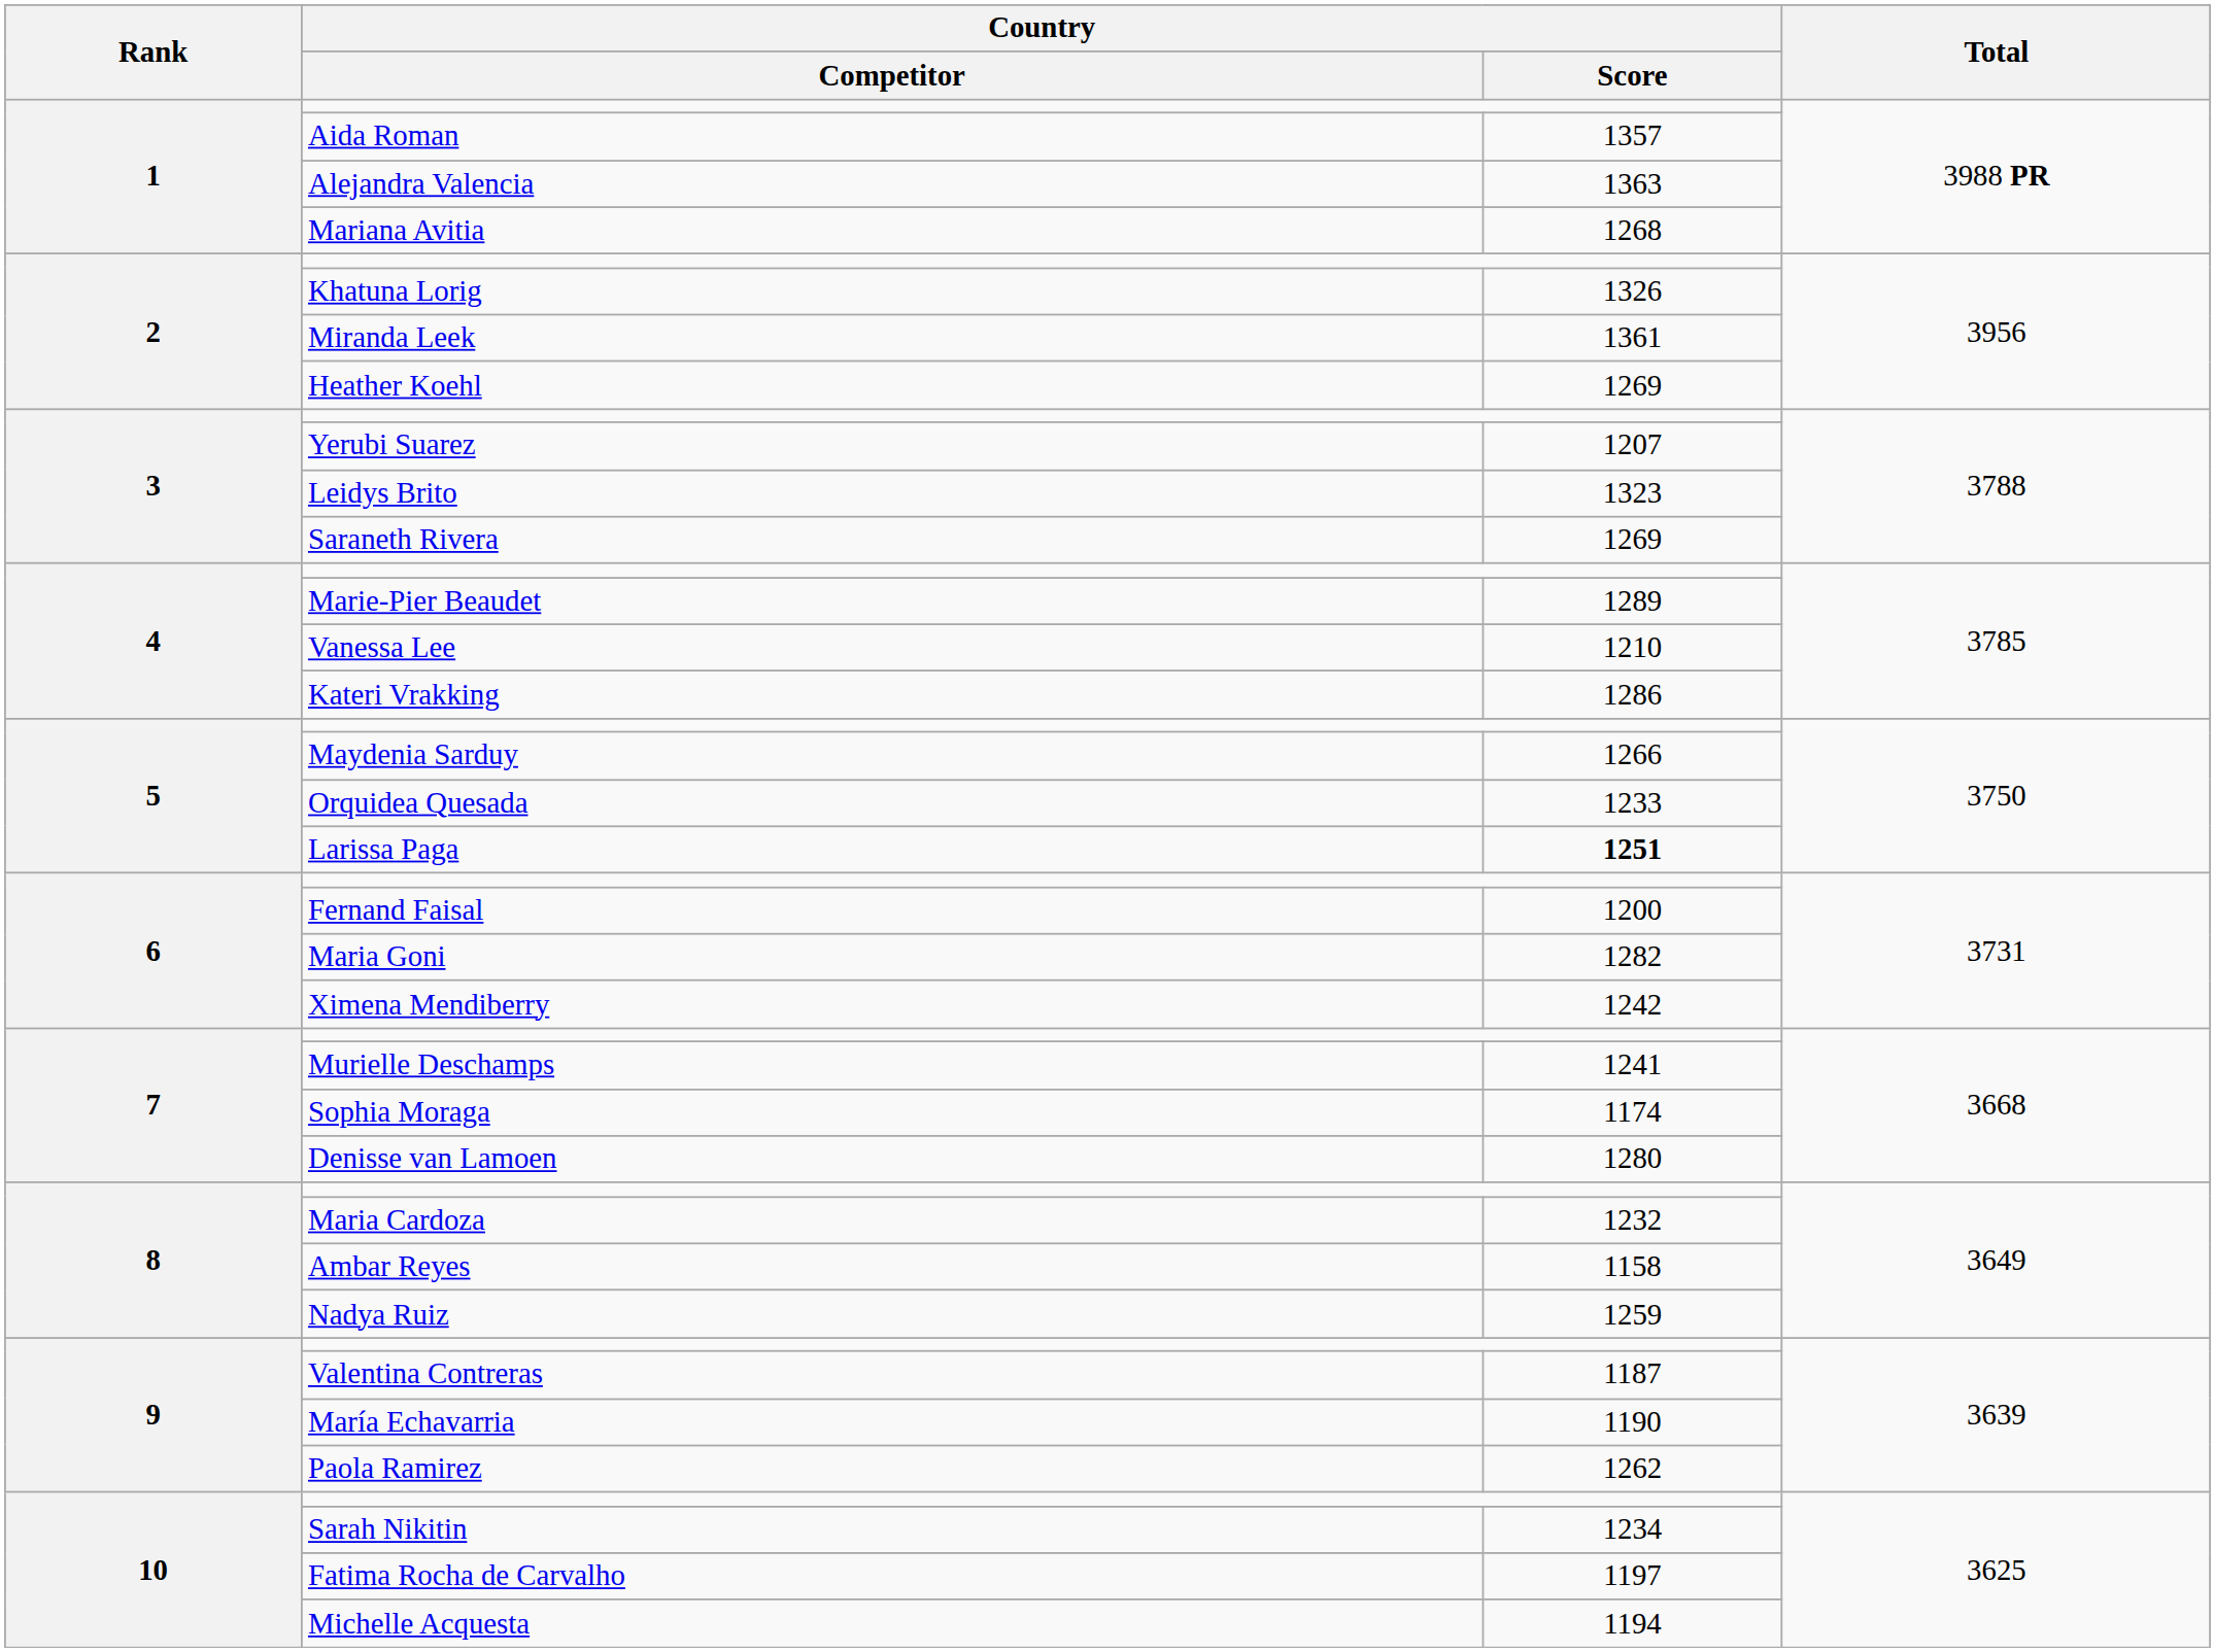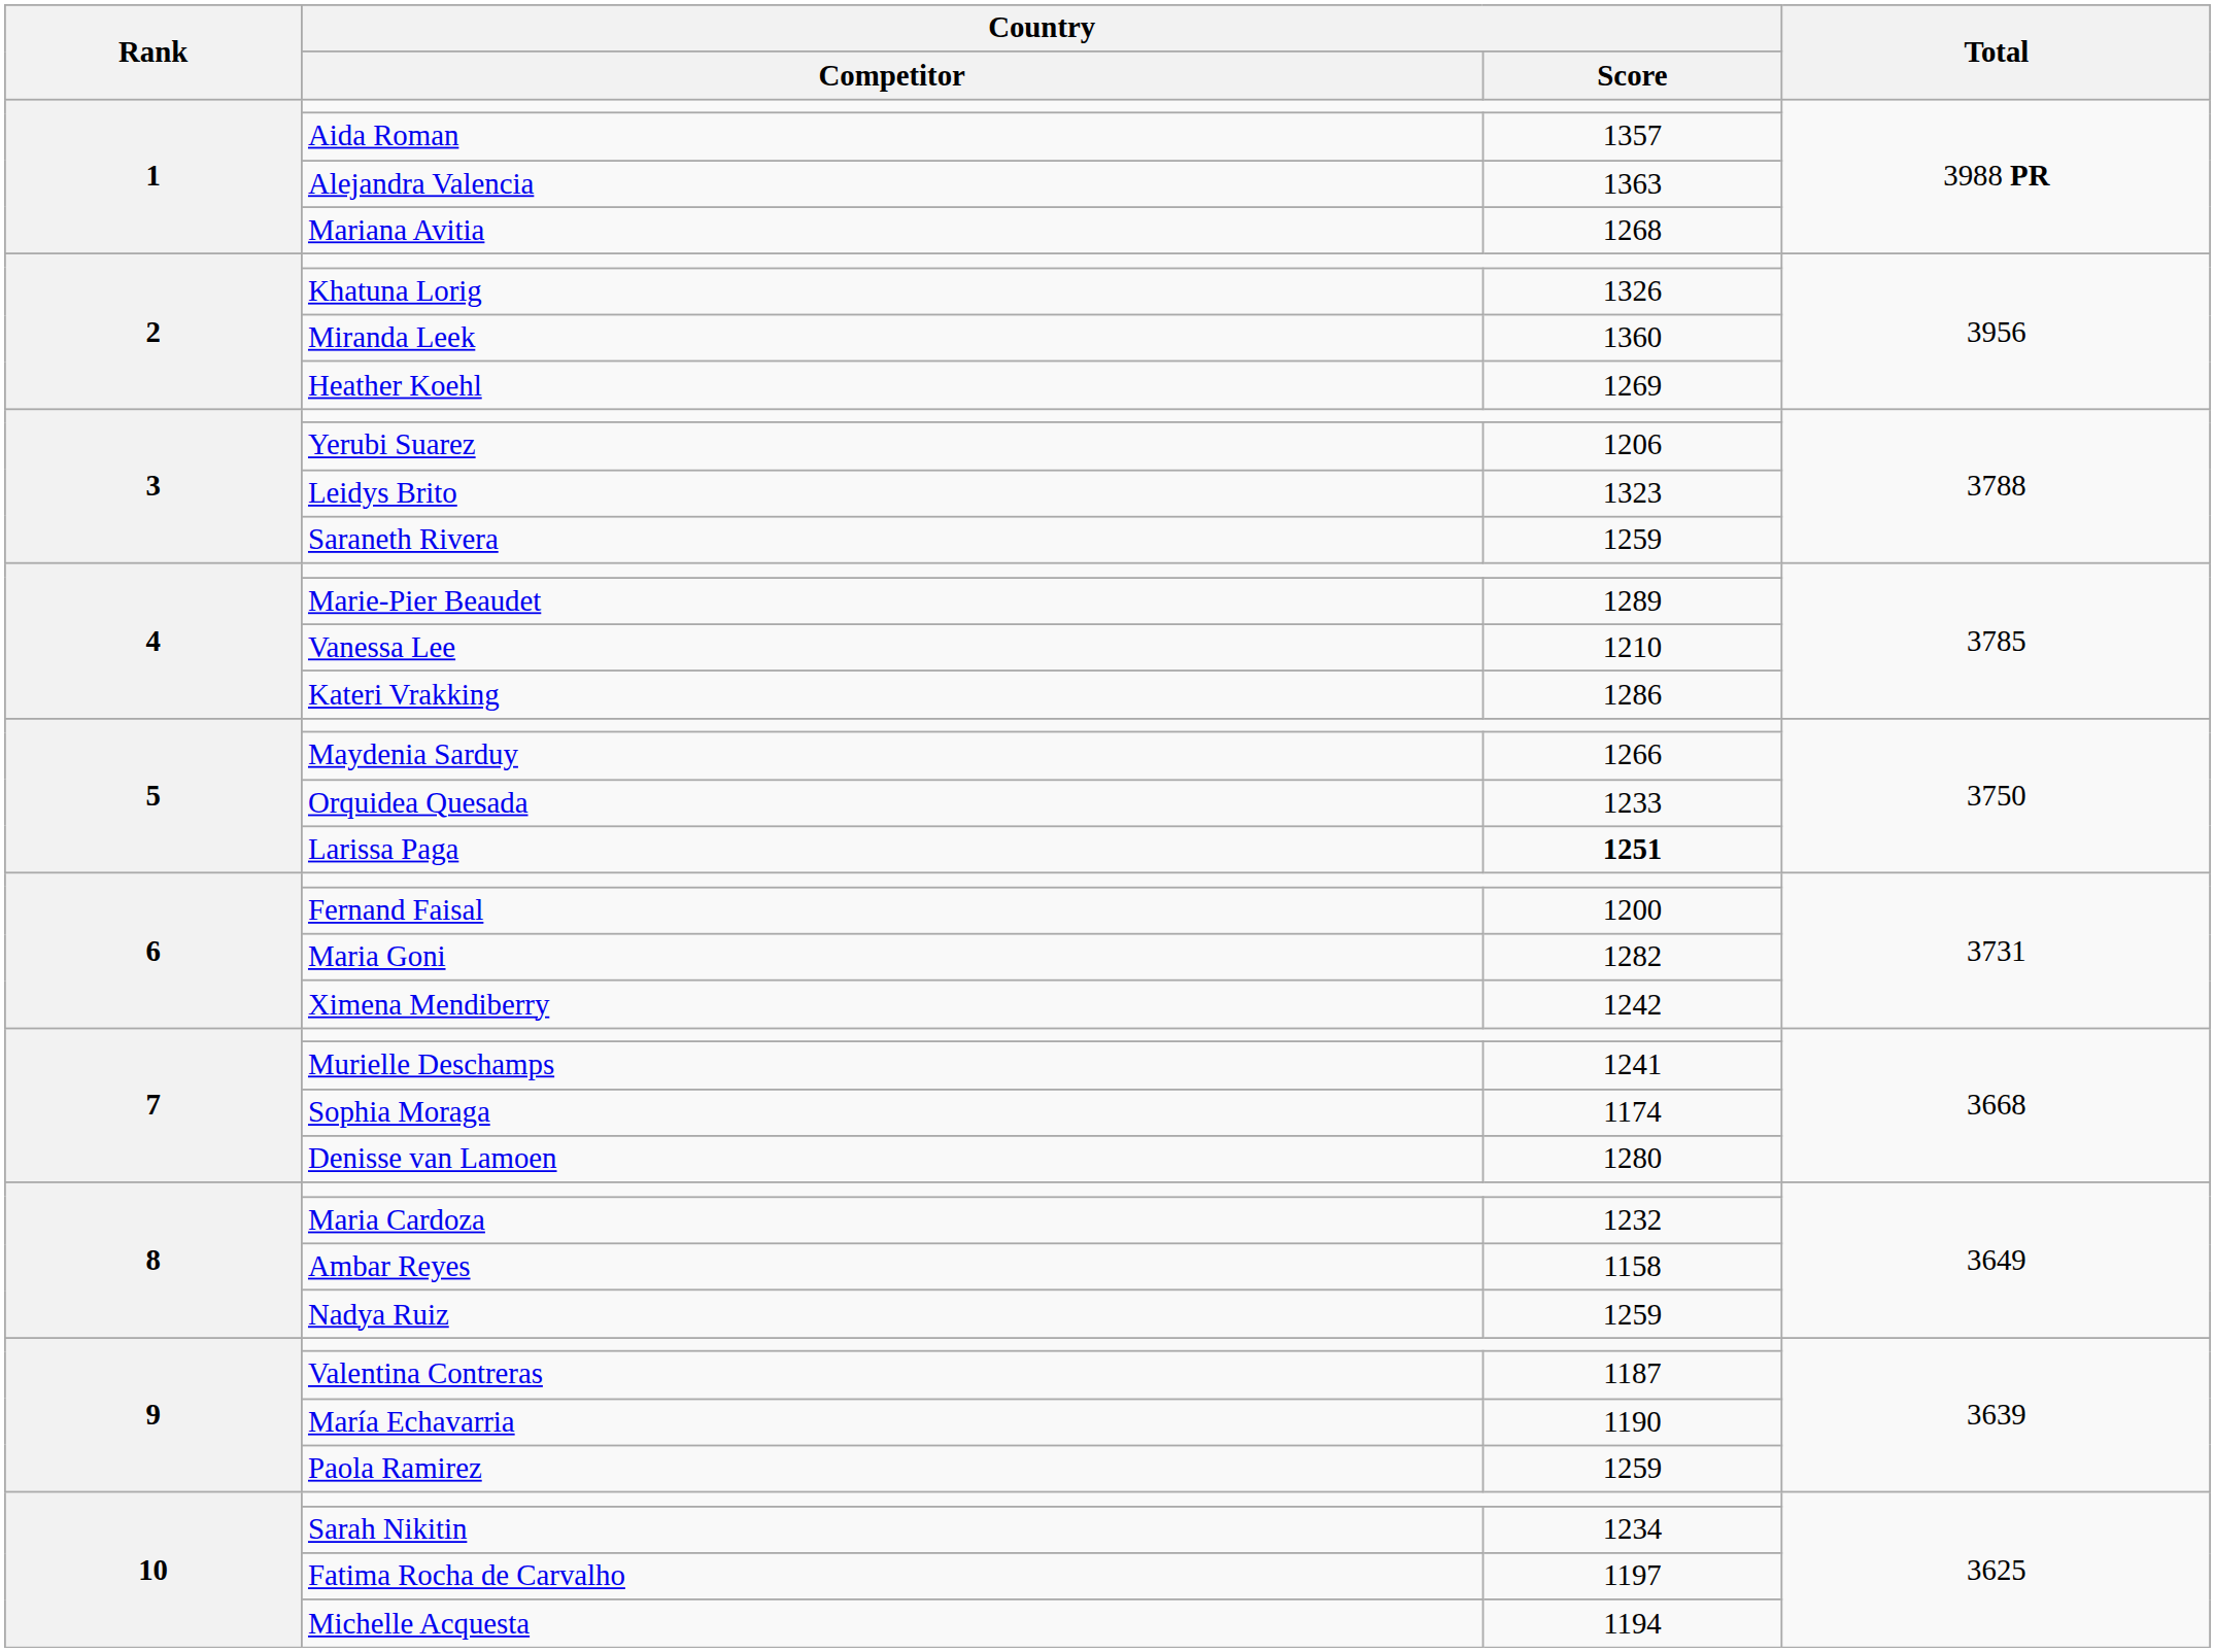Miranda Leek | Country / Score: 1361 -> 1360
Yerubi Suarez | Country / Score: 1207 -> 1206
Saraneth Rivera | Country / Score: 1269 -> 1259
Paola Ramirez | Country / Score: 1262 -> 1259
